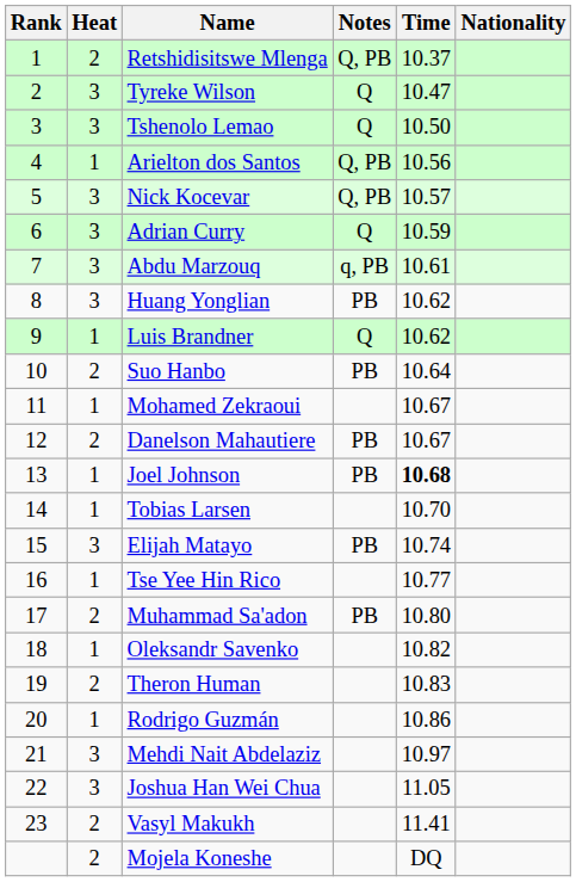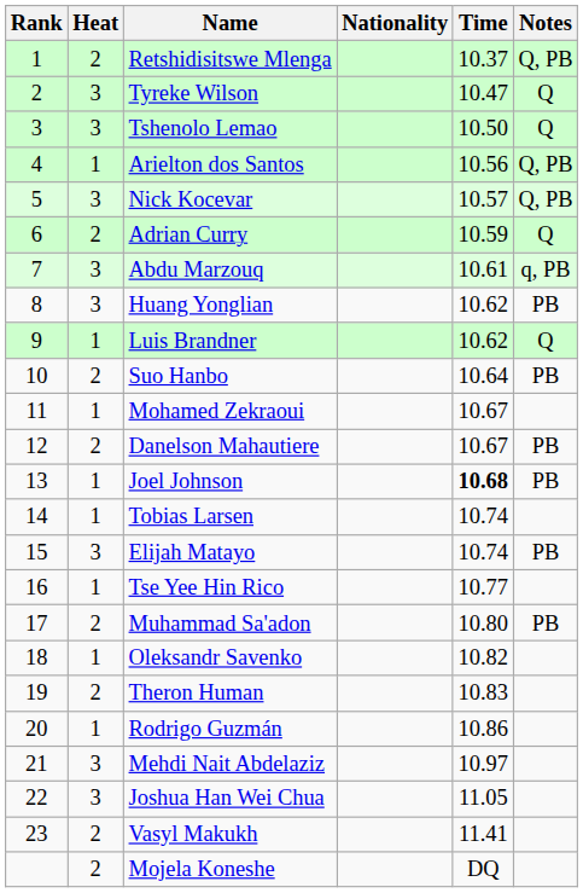columns swapped: Nationality <-> Notes
Adrian Curry | Heat: 3 -> 2
Tobias Larsen | Time: 10.70 -> 10.74
